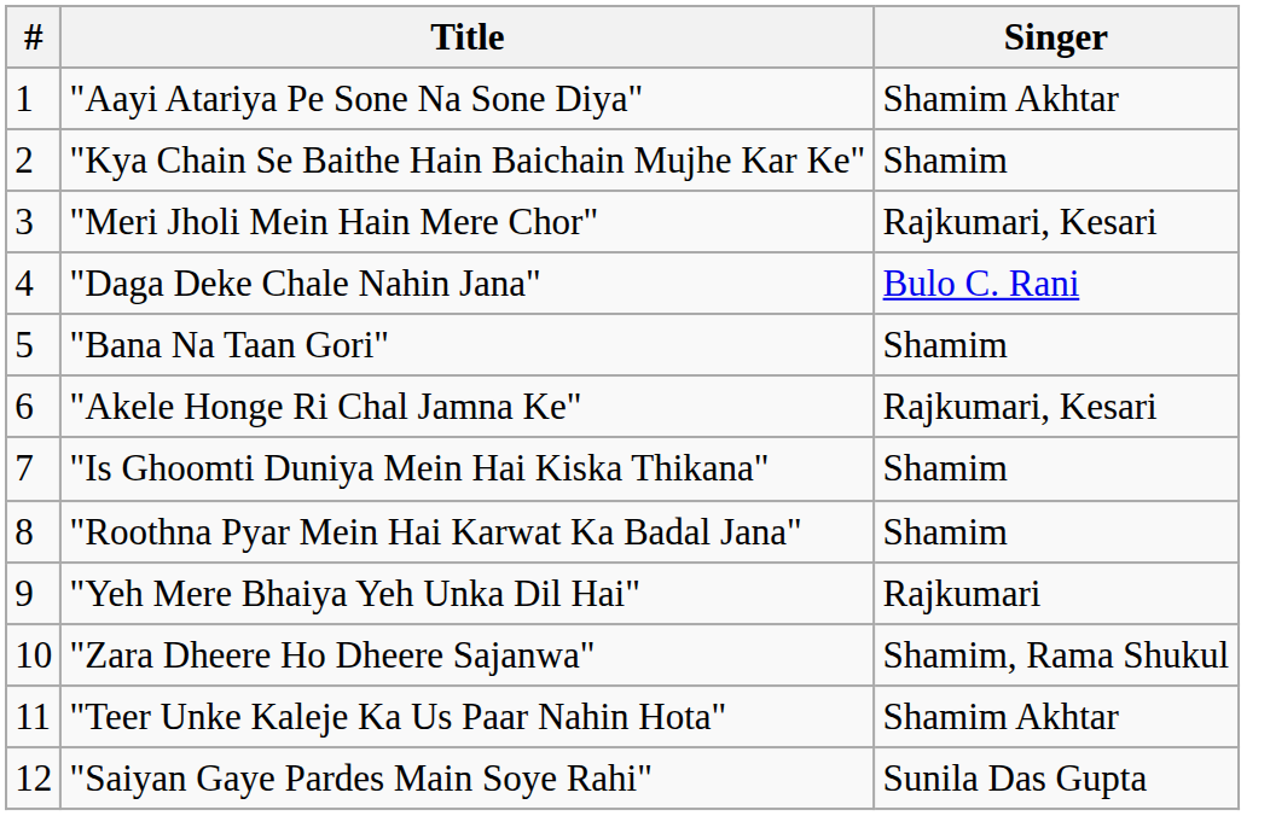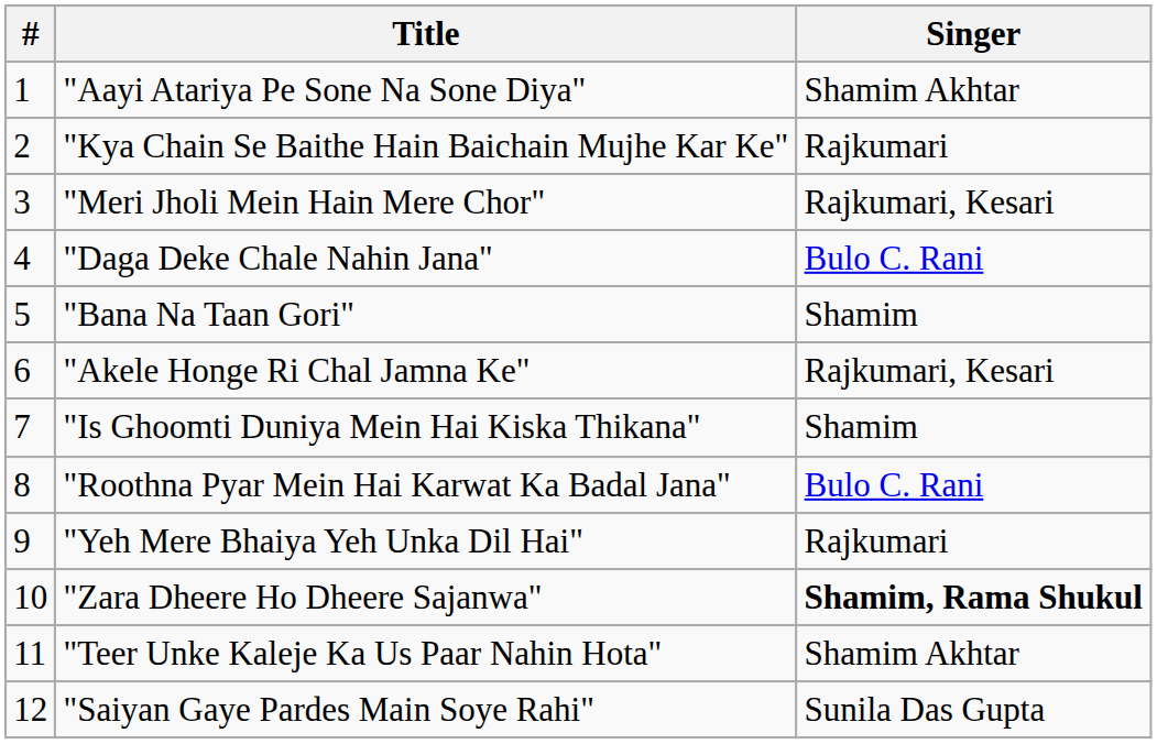"Kya Chain Se Baithe Hain Baichain Mujhe Kar Ke" | Singer: Shamim -> Rajkumari
"Roothna Pyar Mein Hai Karwat Ka Badal Jana" | Singer: Shamim -> Bulo C. Rani
"Zara Dheere Ho Dheere Sajanwa" | Singer: normal -> bold
